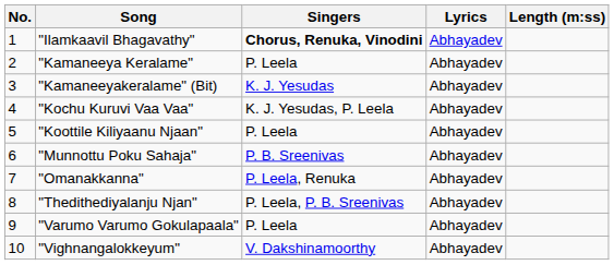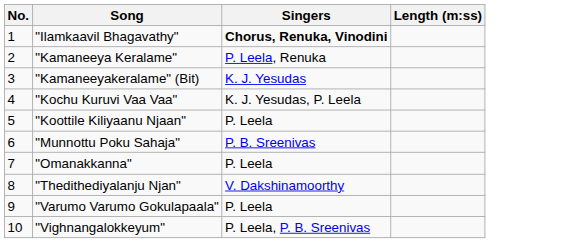- column: Lyrics | Abhayadev | Abhayadev | Abhayadev | Abhayadev | Abhayadev | Abhayadev | Abhayadev | Abhayadev | Abhayadev | Abhayadev
"Kamaneeya Keralame" | Singers: P. Leela -> P. Leela, Renuka
"Omanakkanna" | Singers: P. Leela, Renuka -> P. Leela
"Thedithediyalanju Njan" | Singers: P. Leela, P. B. Sreenivas -> V. Dakshinamoorthy
"Vighnangalokkeyum" | Singers: V. Dakshinamoorthy -> P. Leela, P. B. Sreenivas
